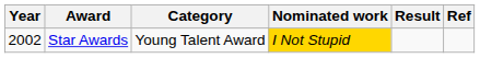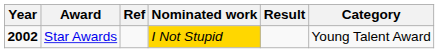columns swapped: Category <-> Ref
Star Awards | Year: normal -> bold
